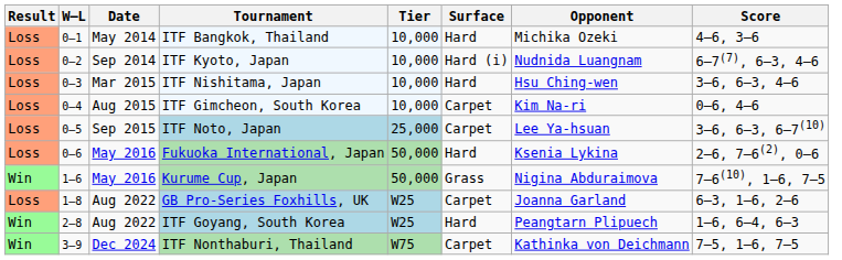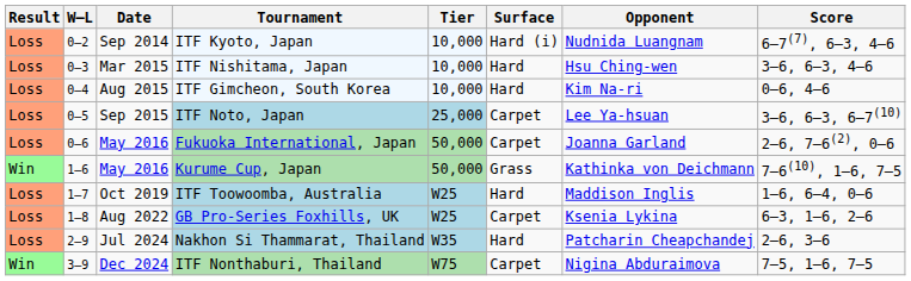- row: Loss | 0–1 | May 2014 | ITF Bangkok, Thailand | 10,000 | Hard | Michika Ozeki | 4–6, 3–6
ITF Gimcheon, South Korea | Surface: Carpet -> Hard
Fukuoka International, Japan | Surface: Hard -> Carpet
Fukuoka International, Japan | Opponent: Ksenia Lykina -> Joanna Garland
Kurume Cup, Japan | Opponent: Nigina Abduraimova -> Kathinka von Deichmann
+ row: Loss | 1–7 | Oct 2019 | ITF Toowoomba, Australia | W25 | Hard | Maddison Inglis | 1–6, 6–4, 0–6
GB Pro-Series Foxhills, UK | Opponent: Joanna Garland -> Ksenia Lykina
- row: Win | 2–8 | Aug 2022 | ITF Goyang, South Korea | W25 | Hard | Peangtarn Plipuech | 1–6, 6–4, 6–3
+ row: Loss | 2–9 | Jul 2024 | Nakhon Si Thammarat, Thailand | W35 | Hard | Patcharin Cheapchandej | 2–6, 3–6
ITF Nonthaburi, Thailand | Opponent: Kathinka von Deichmann -> Nigina Abduraimova
